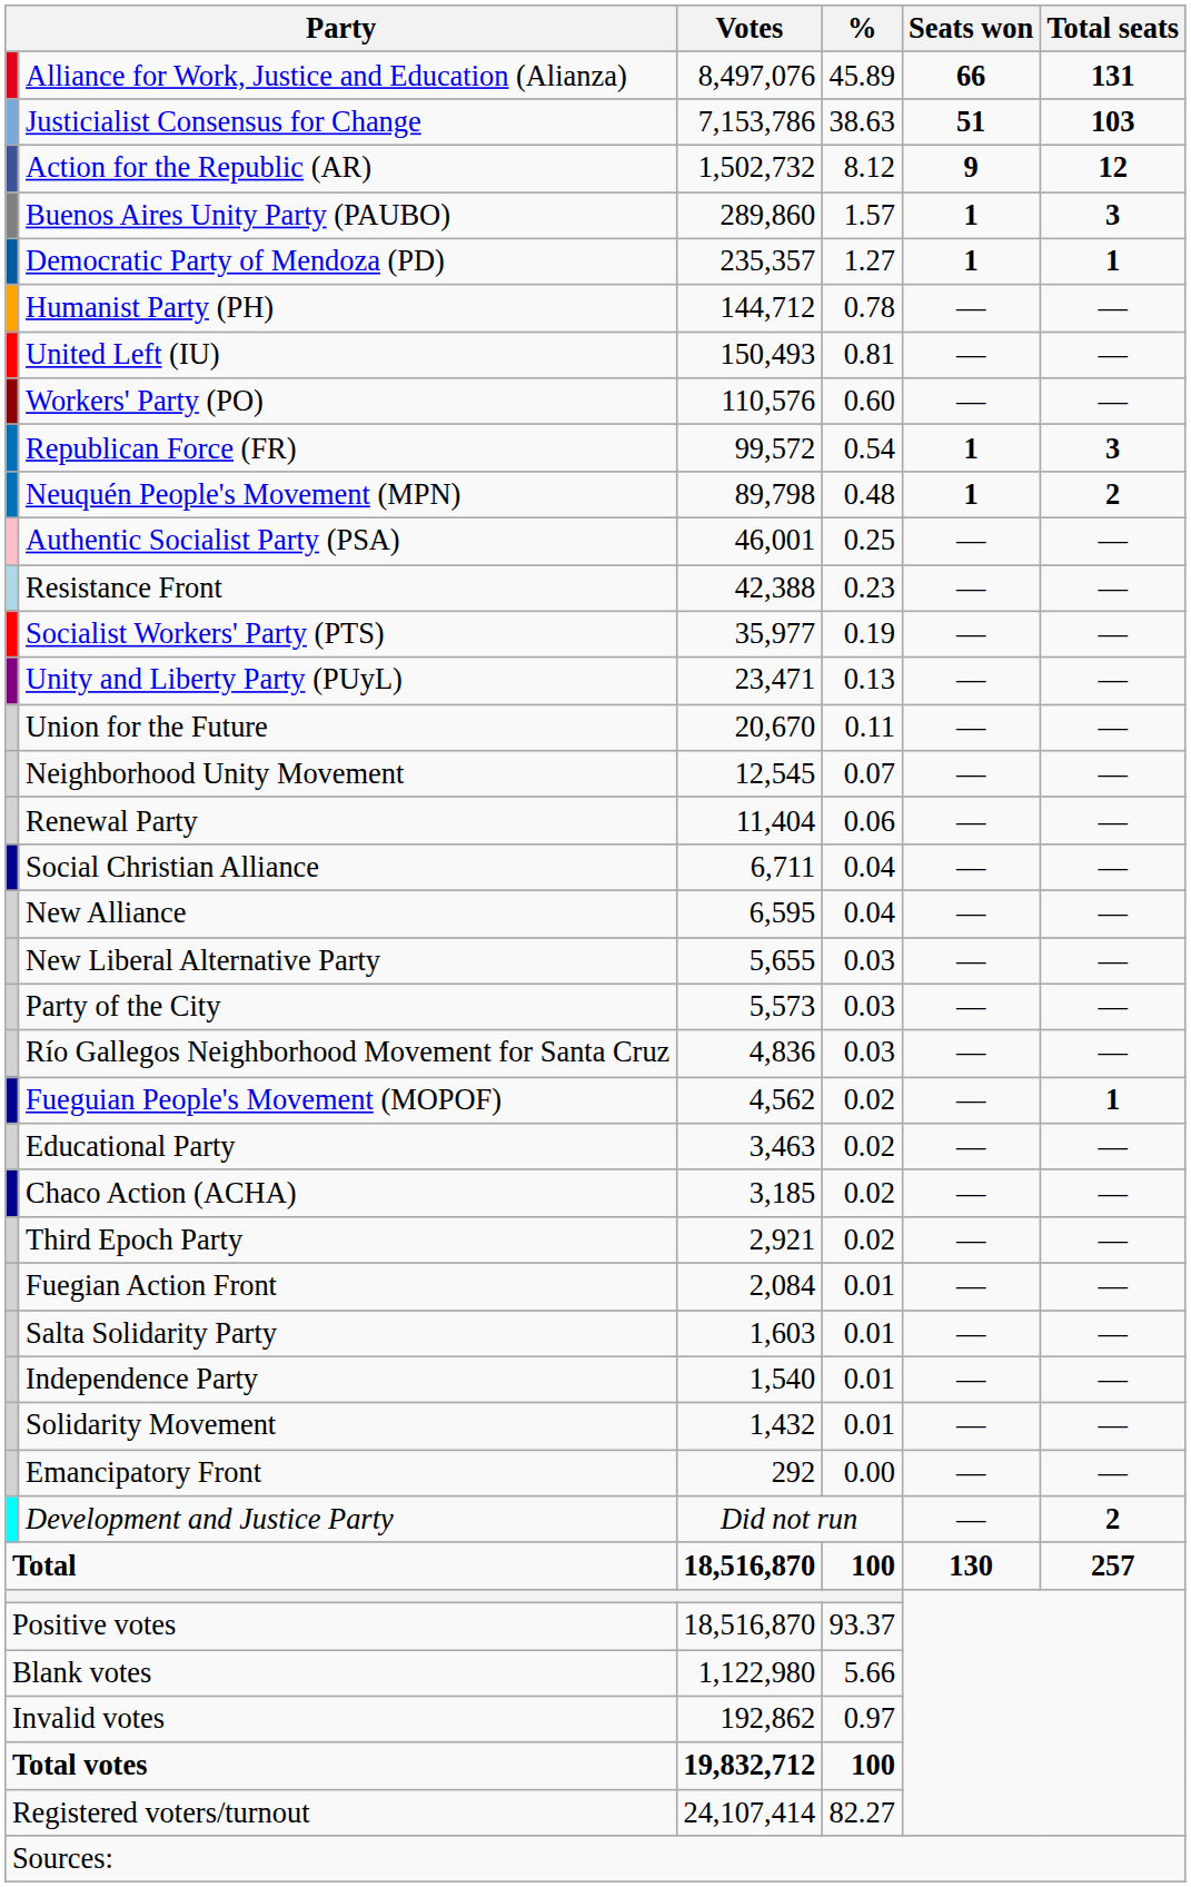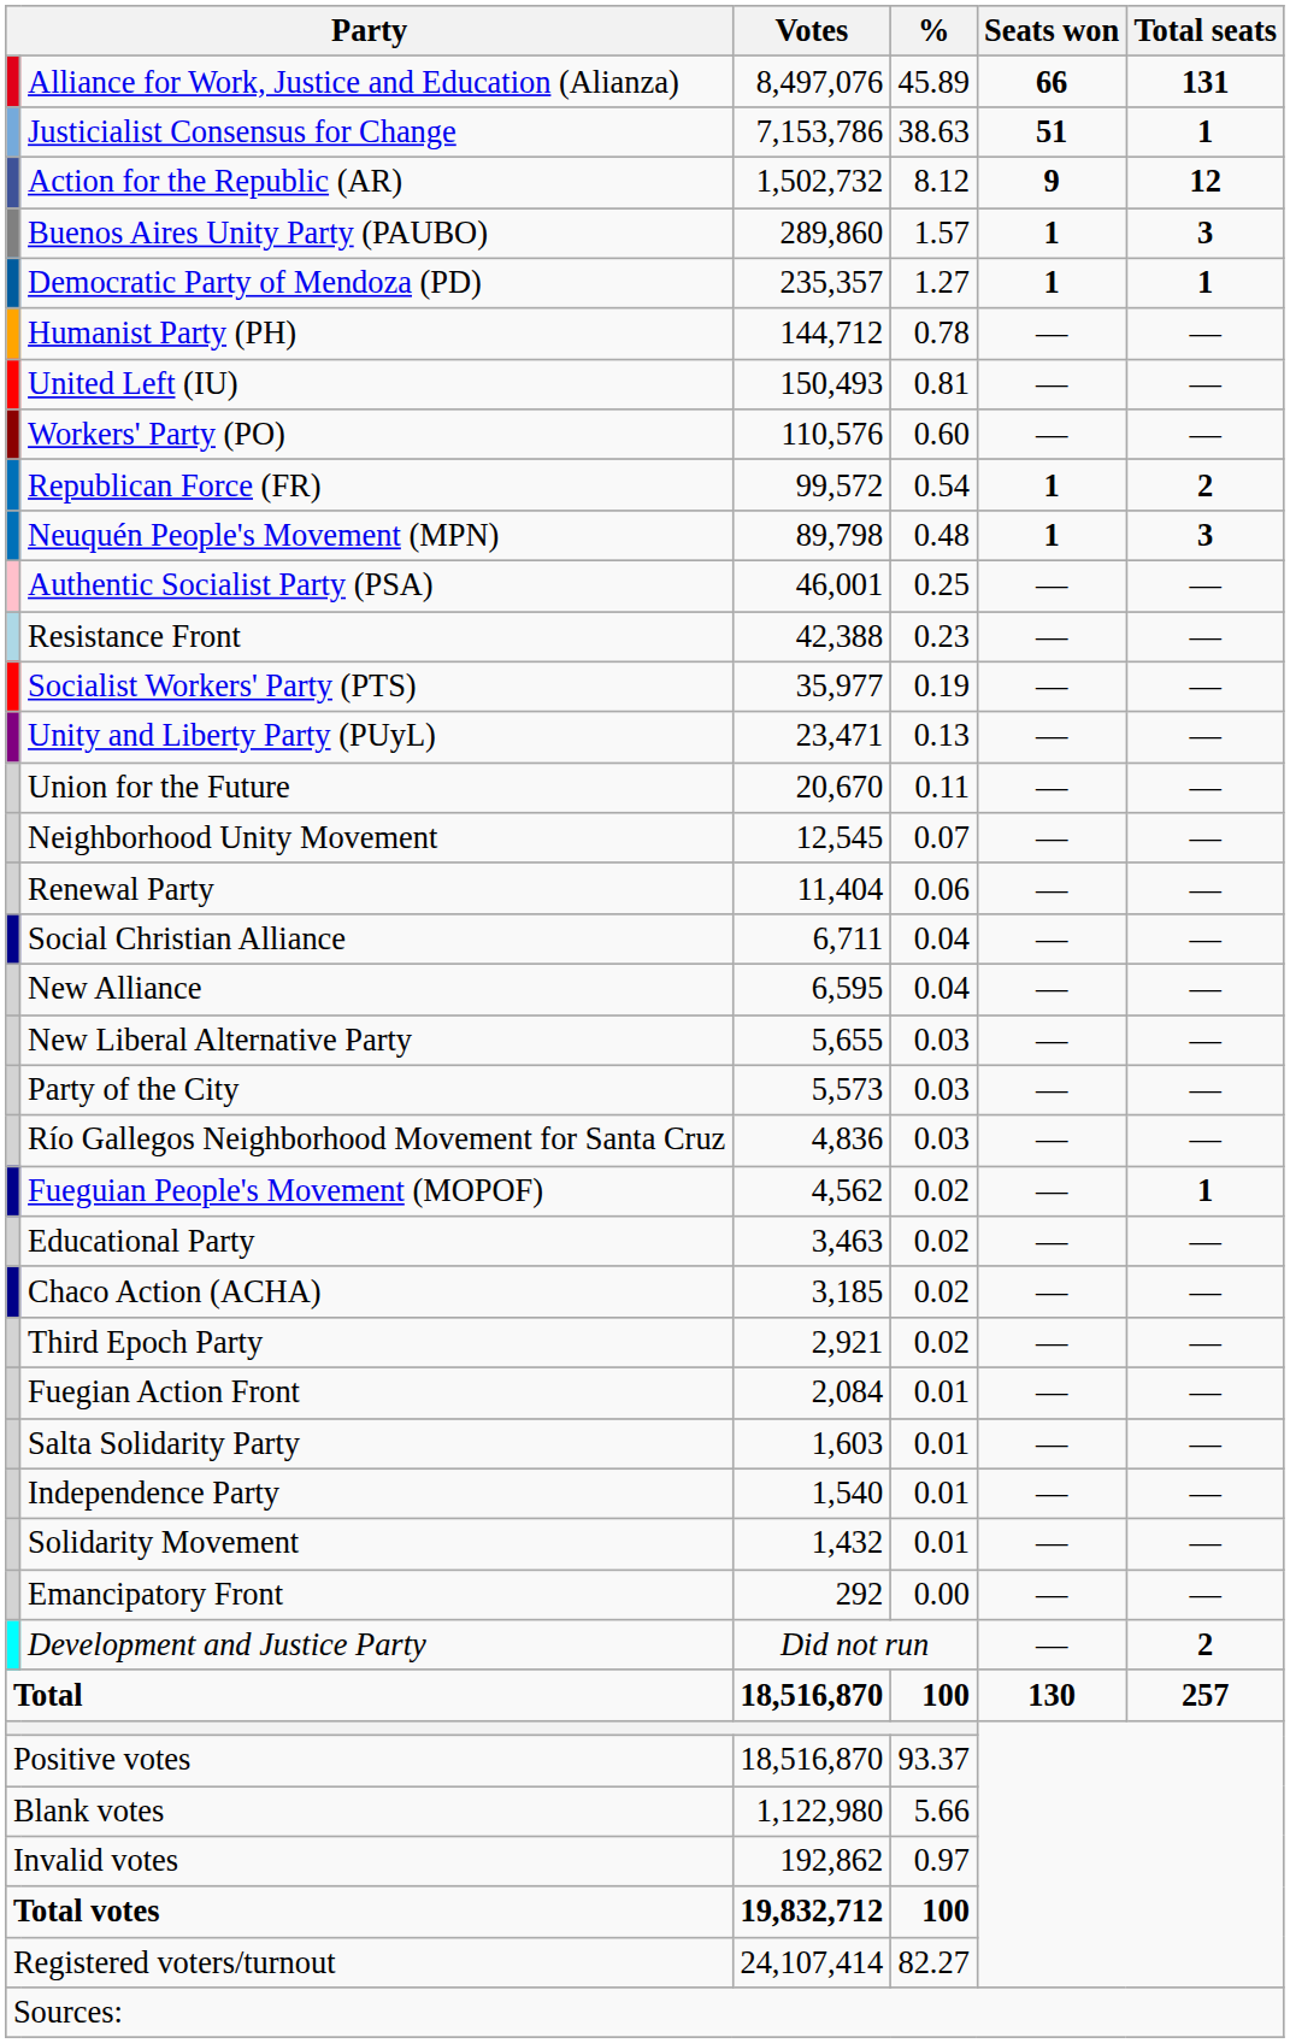Justicialist Consensus for Change | Total seats: 103 -> 1
Republican Force (FR) | Total seats: 3 -> 2
Neuquén People's Movement (MPN) | Total seats: 2 -> 3
